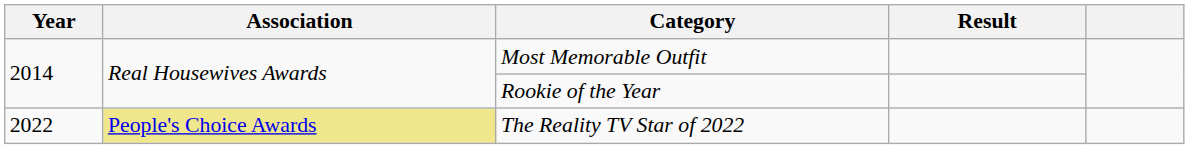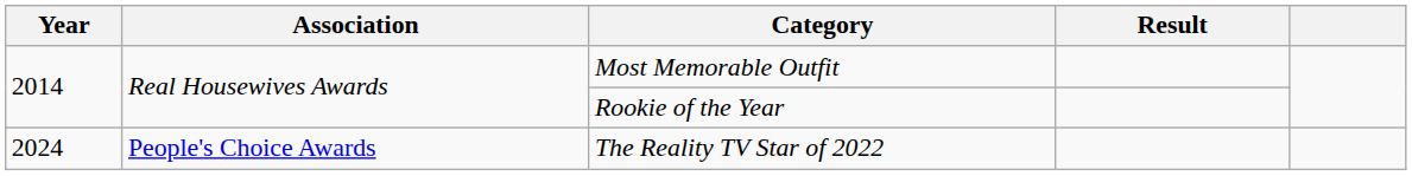The Reality TV Star of 2022 | Year: 2022 -> 2024
The Reality TV Star of 2022 | Association: khaki background -> no background
